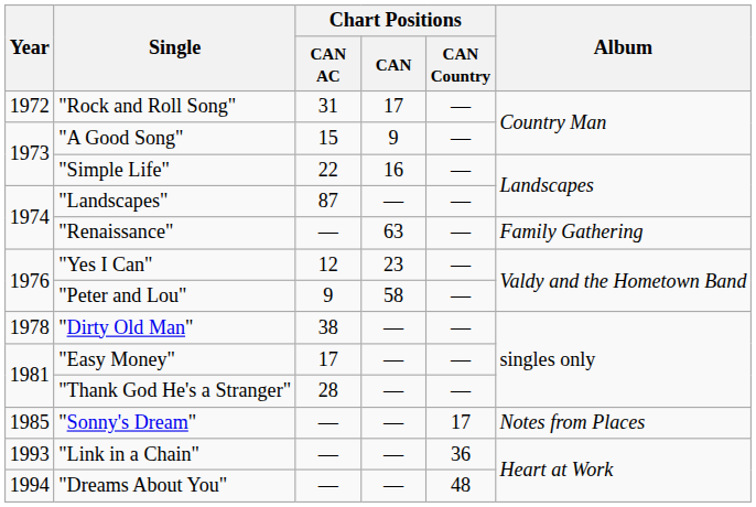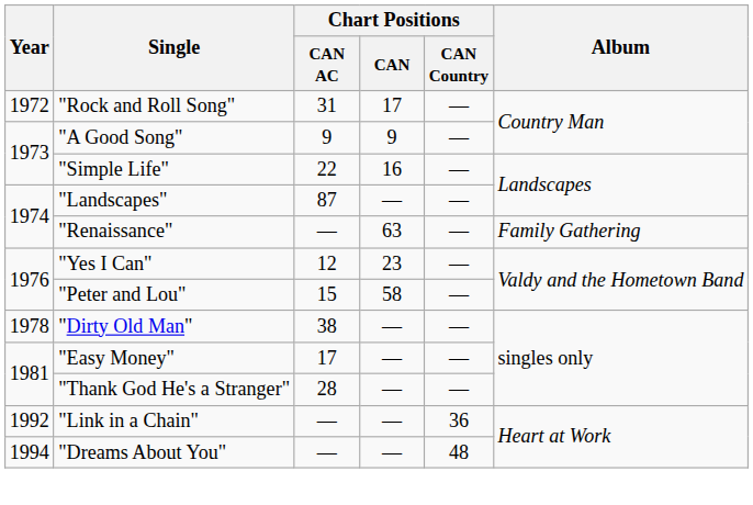"A Good Song" | Chart Positions / CAN AC: 15 -> 9
"Peter and Lou" | Chart Positions / CAN AC: 9 -> 15
- row: 1985 | "Sonny's Dream" | — | — | 17 | Notes from Places
"Link in a Chain" | Year: 1993 -> 1992
